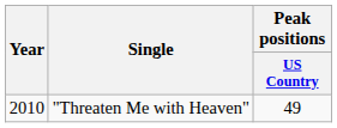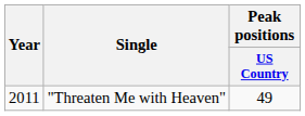"Threaten Me with Heaven" | Year: 2010 -> 2011
